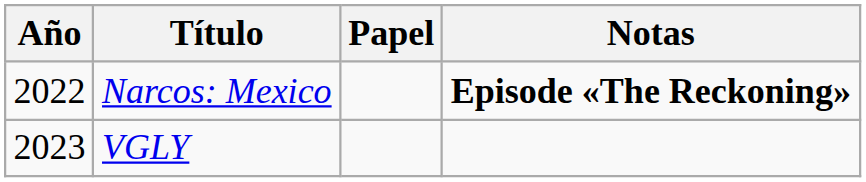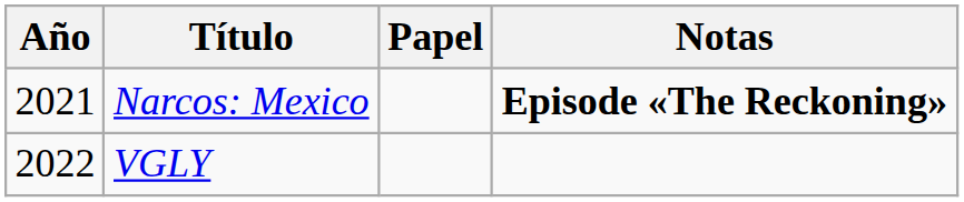Narcos: Mexico | Año: 2022 -> 2021
VGLY | Año: 2023 -> 2022
